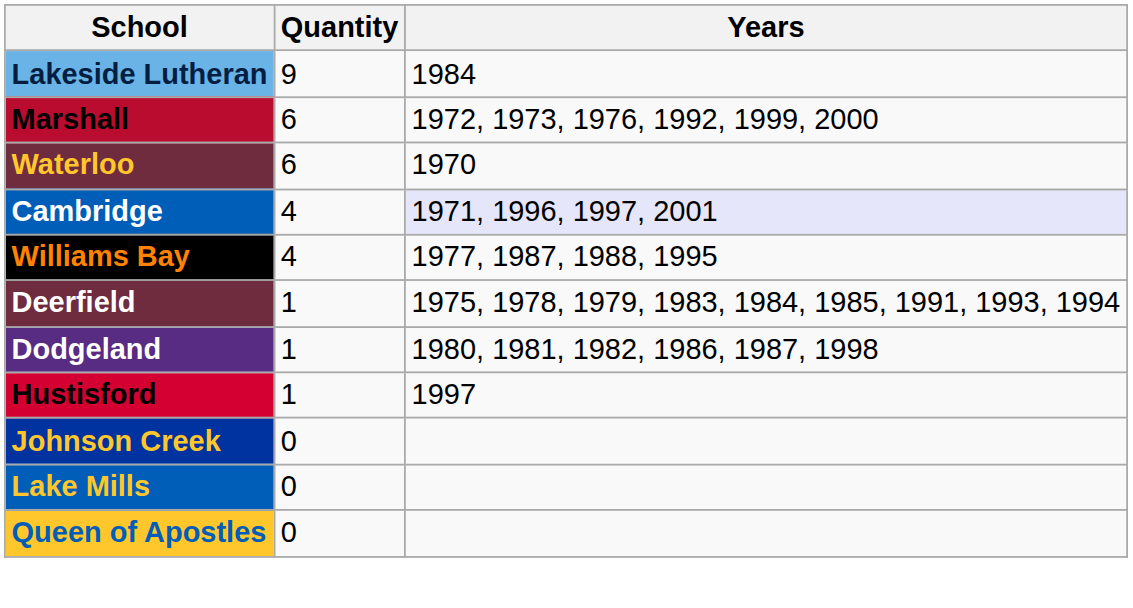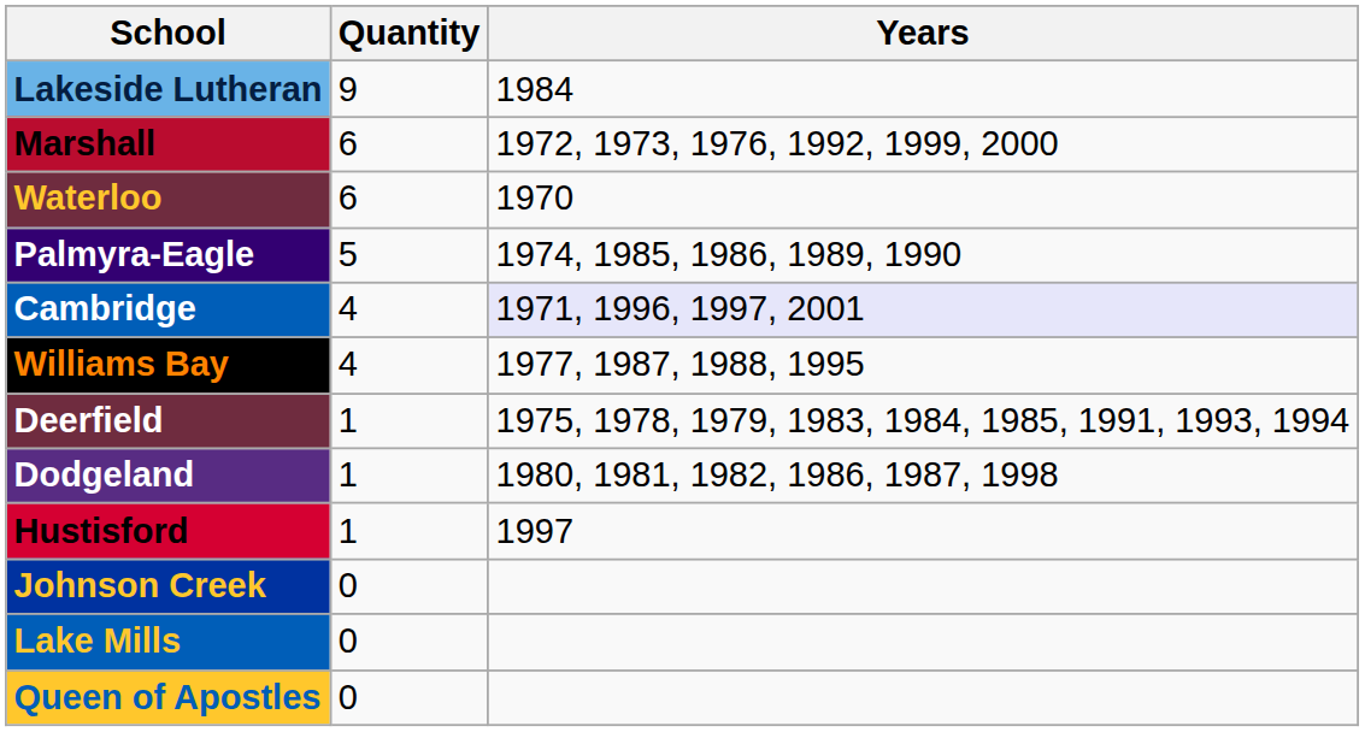+ row: Palmyra-Eagle | 5 | 1974, 1985, 1986, 1989, 1990
